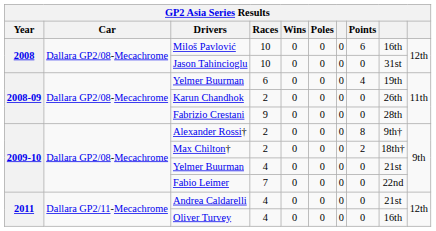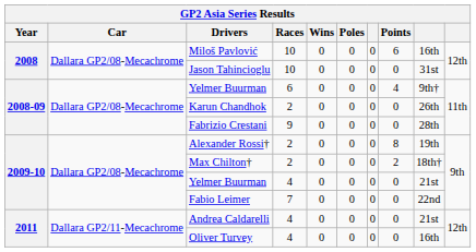Yelmer Buurman / 6 | column 9: 19th -> 9th†
Alexander Rossi† | column 9: 9th† -> 19th
